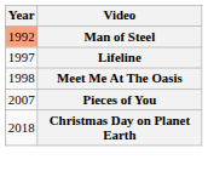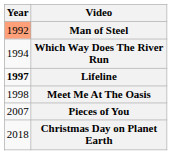+ row: 1994 | Which Way Does The River Run
Lifeline | Year: normal -> bold
